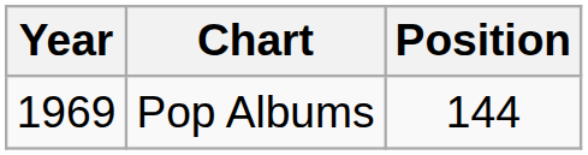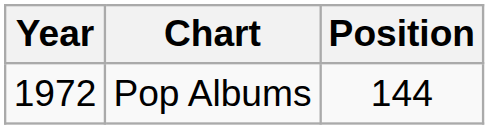Pop Albums | Year: 1969 -> 1972
